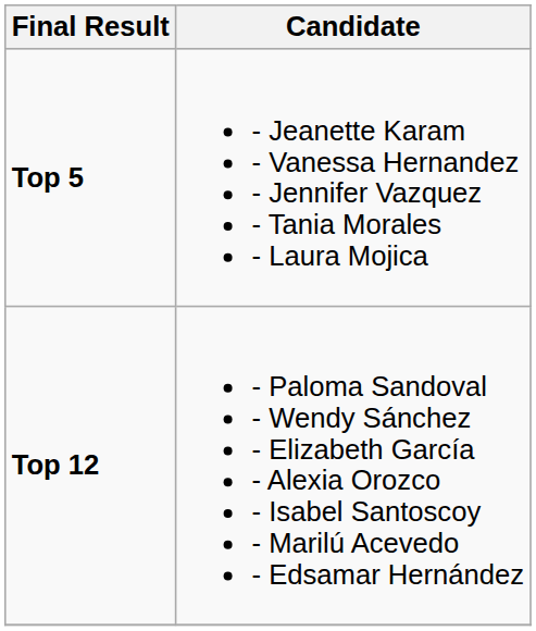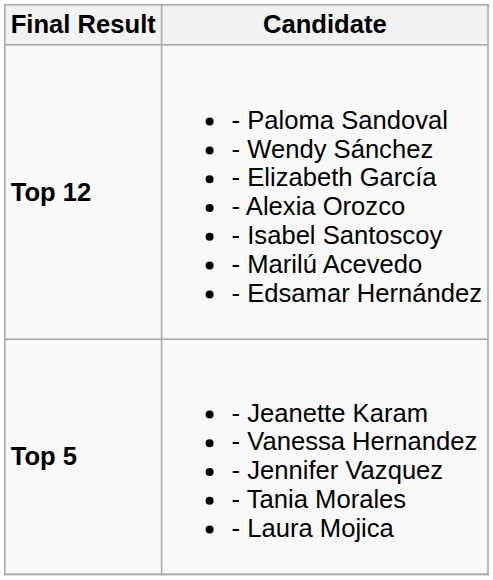rows swapped: Top 5 <-> Top 12
